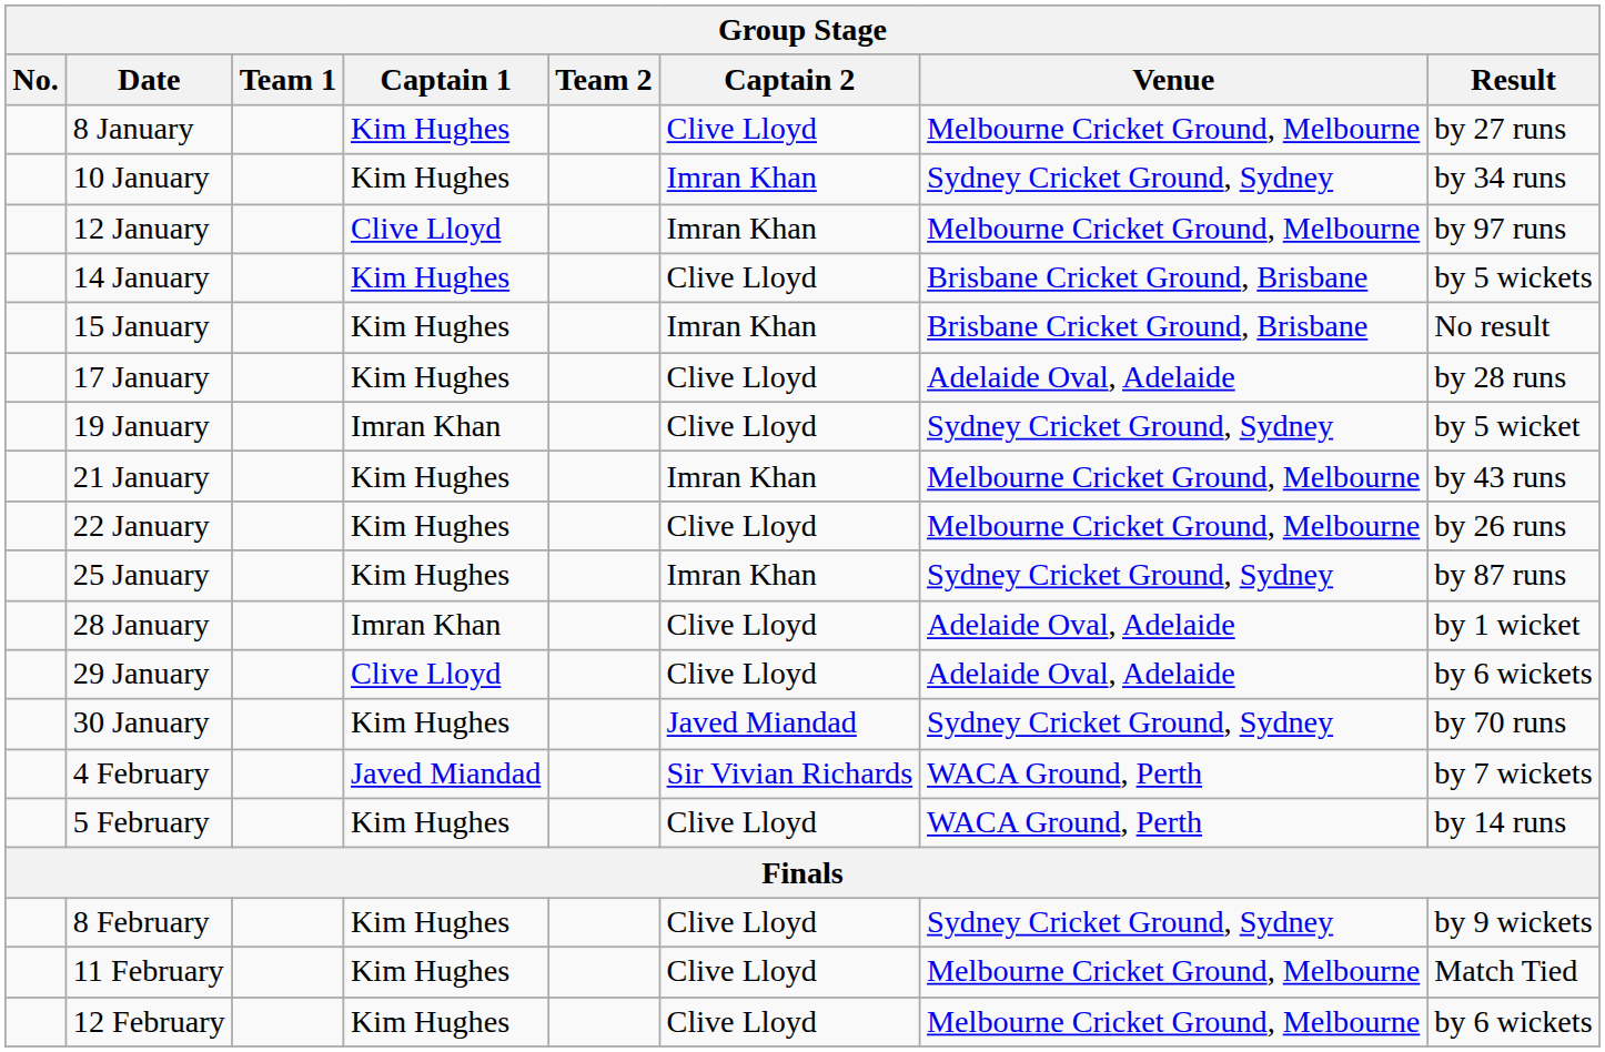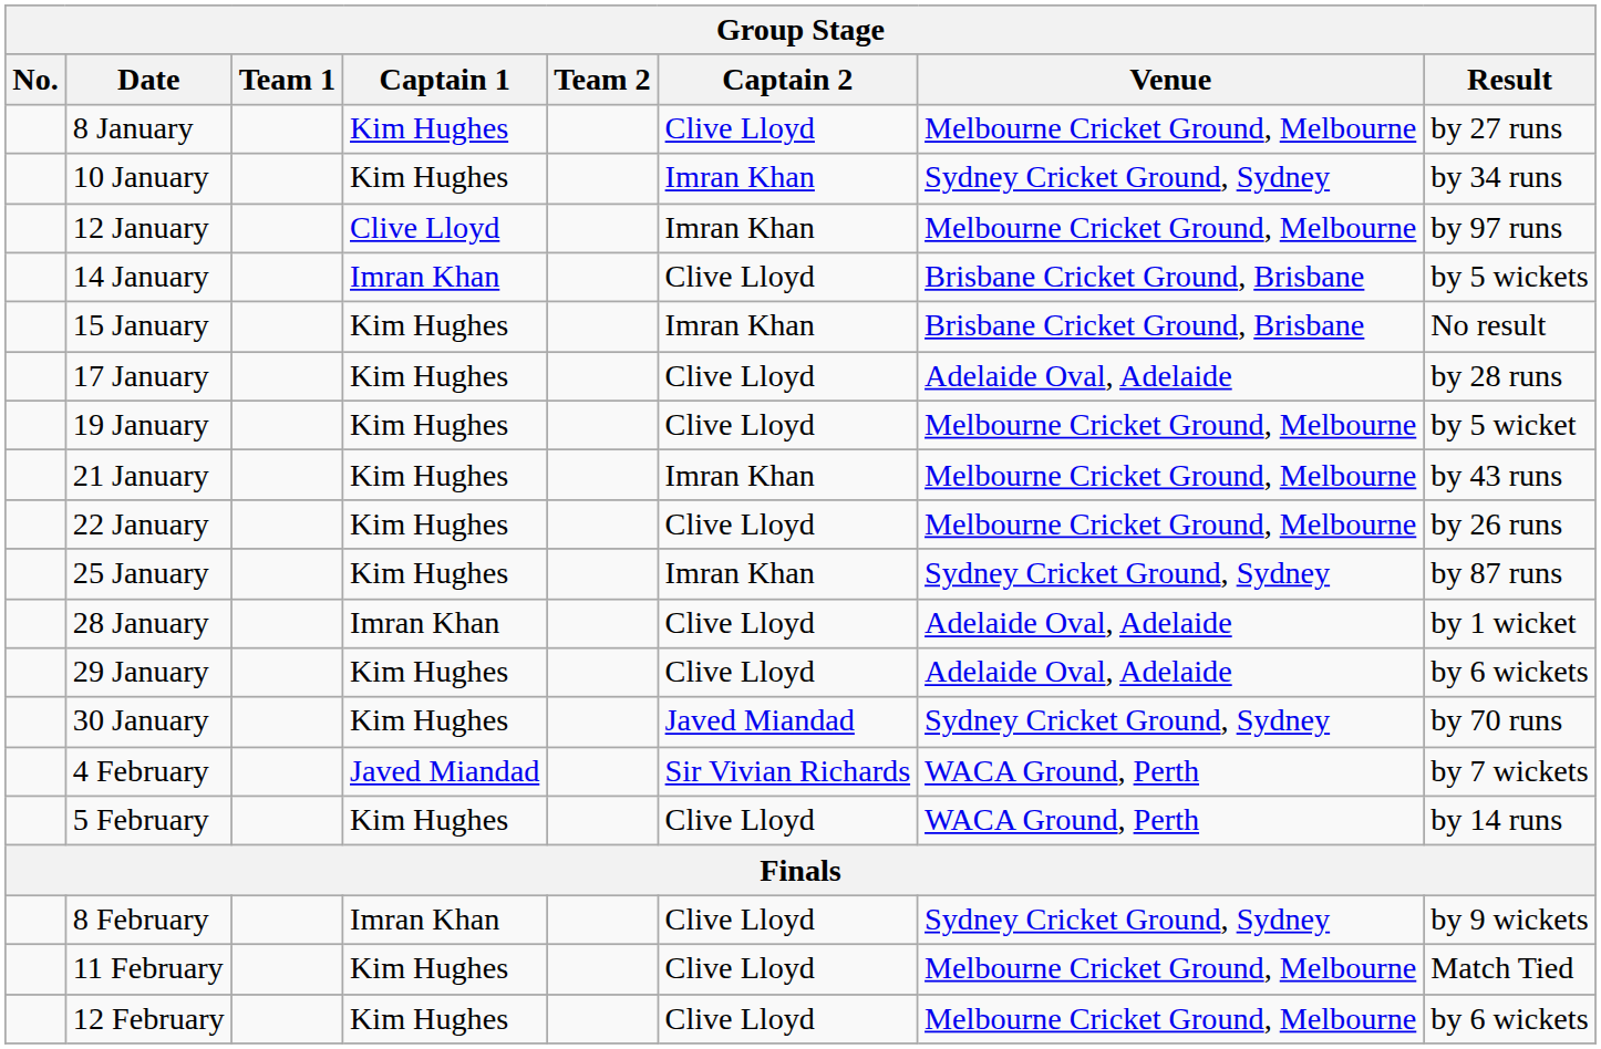14 January | Captain 1: Kim Hughes -> Imran Khan
19 January | Captain 1: Imran Khan -> Kim Hughes
19 January | Venue: Sydney Cricket Ground, Sydney -> Melbourne Cricket Ground, Melbourne
29 January | Captain 1: Clive Lloyd -> Kim Hughes
8 February | Captain 1: Kim Hughes -> Imran Khan
